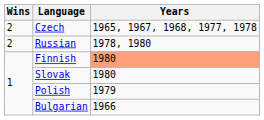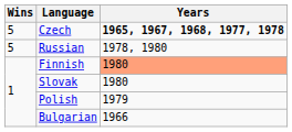Czech | Wins: 2 -> 5
Czech | Years: normal -> bold
Russian | Wins: 2 -> 5
